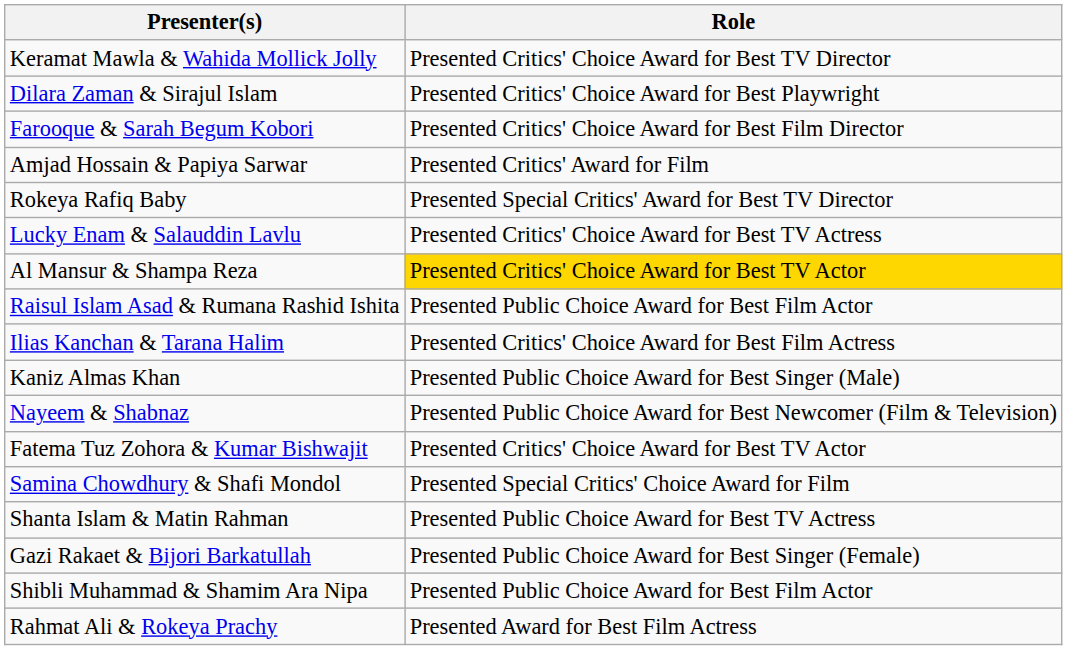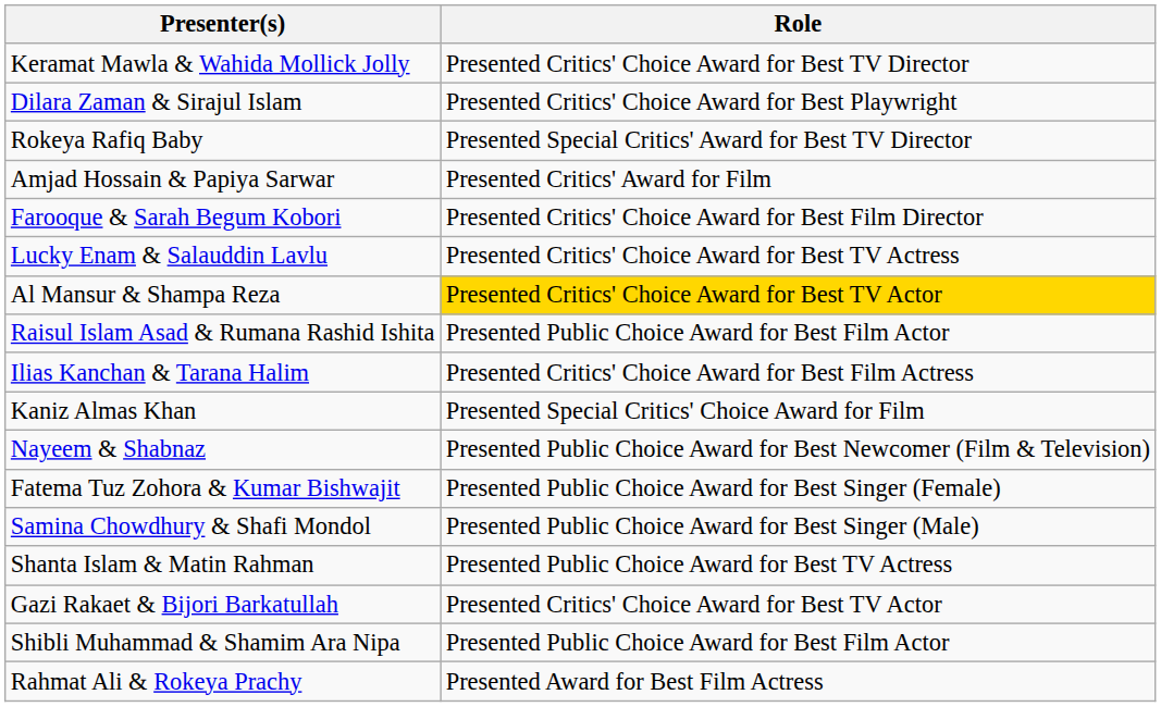rows swapped: Farooque & Sarah Begum Kobori <-> Rokeya Rafiq Baby
Kaniz Almas Khan | Role: Presented Public Choice Award for Best Singer (Male) -> Presented Special Critics' Choice Award for Film
Fatema Tuz Zohora & Kumar Bishwajit | Role: Presented Critics' Choice Award for Best TV Actor -> Presented Public Choice Award for Best Singer (Female)
Samina Chowdhury & Shafi Mondol | Role: Presented Special Critics' Choice Award for Film -> Presented Public Choice Award for Best Singer (Male)
Gazi Rakaet & Bijori Barkatullah | Role: Presented Public Choice Award for Best Singer (Female) -> Presented Critics' Choice Award for Best TV Actor
